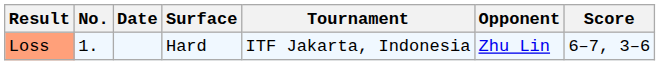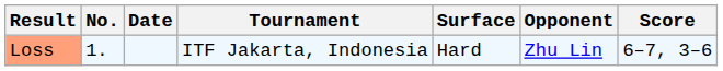columns swapped: Tournament <-> Surface
